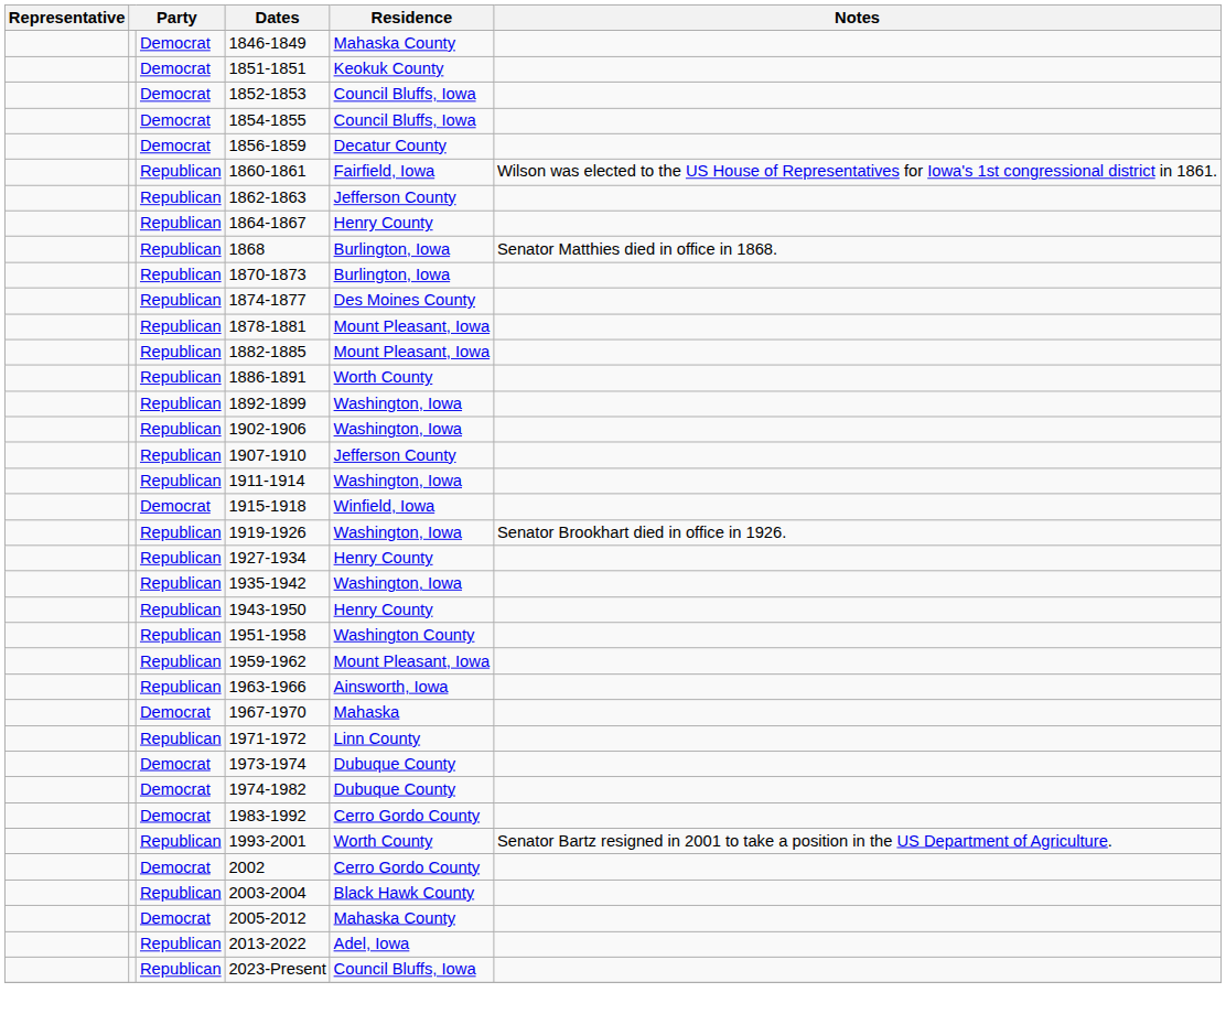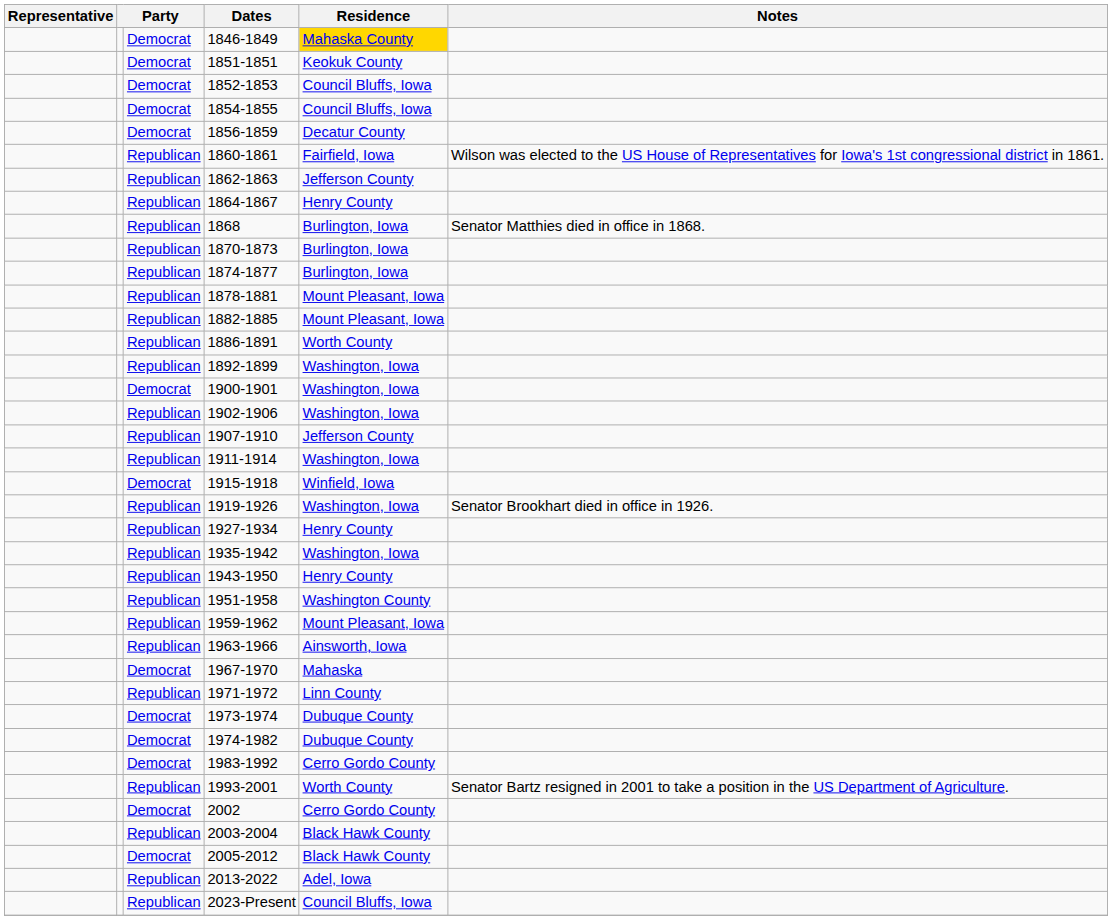1846-1849 | Residence: no background -> gold background
1874-1877 | Residence: Des Moines County -> Burlington, Iowa
+ row: Democrat | 1900-1901 | Washington, Iowa
2005-2012 | Residence: Mahaska County -> Black Hawk County
